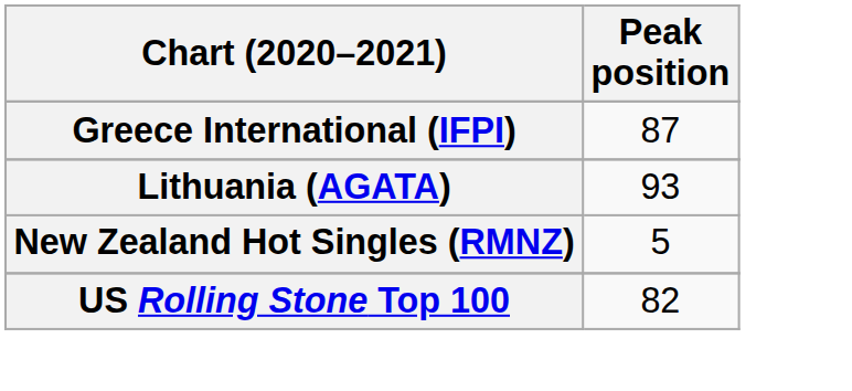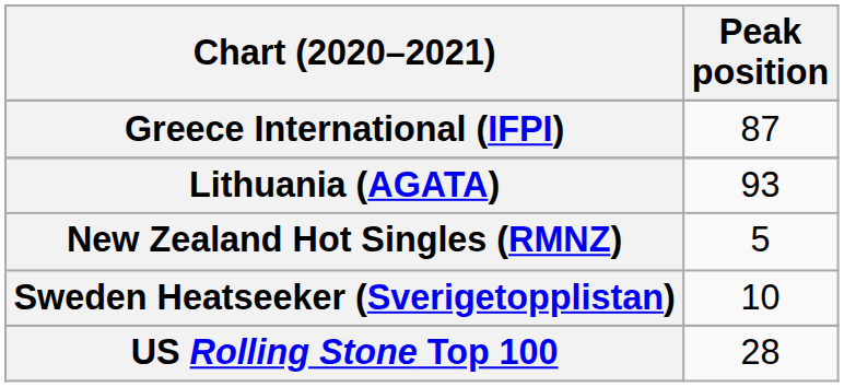+ row: Sweden Heatseeker (Sverigetopplistan) | 10
US Rolling Stone Top 100 | Peak position: 82 -> 28
